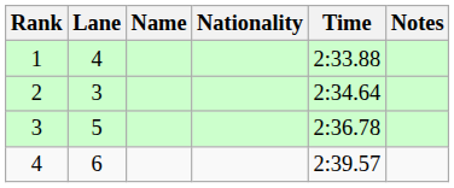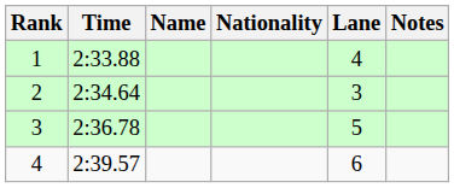columns swapped: Lane <-> Time
